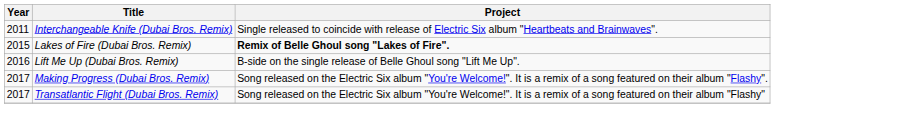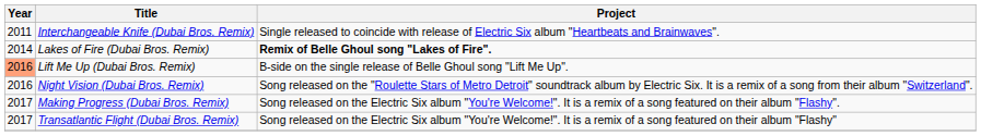Lakes of Fire (Dubai Bros. Remix) | Year: 2015 -> 2014
Lift Me Up (Dubai Bros. Remix) | Year: no background -> lightsalmon background
+ row: 2016 | Night Vision (Dubai Bros. Remix) | Song released on the "Roulette Stars of Metro Detroit" soundtrack album by Electric Six. It is a remix of a song from their album "Switzerland".
